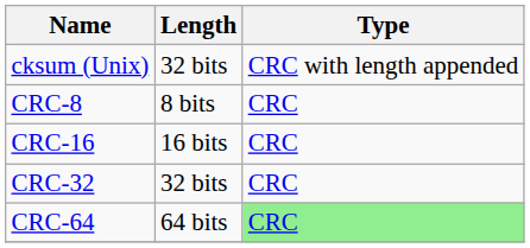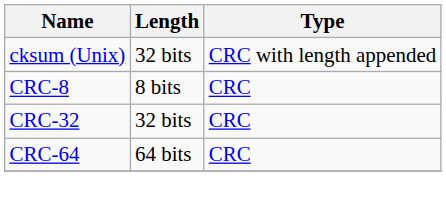- row: CRC-16 | 16 bits | CRC
CRC-64 | Type: lightgreen background -> no background
